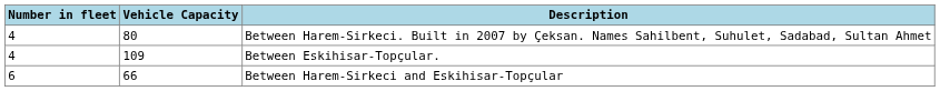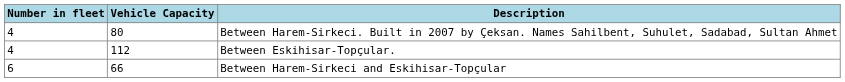Between Eskihisar-Topçular. | Vehicle Capacity: 109 -> 112
